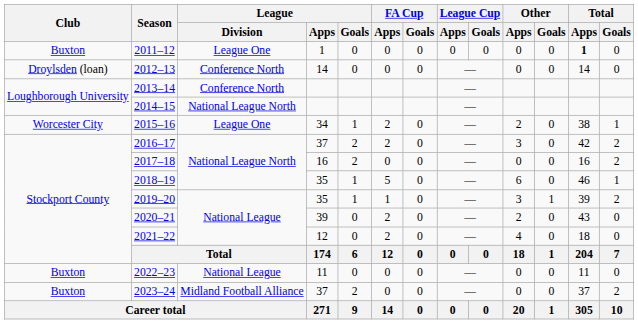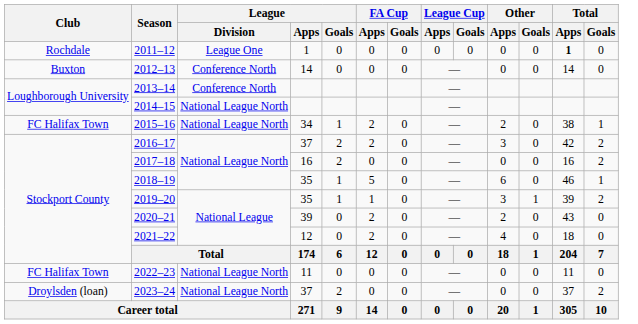2011–12 | Club: Buxton -> Rochdale
2012–13 | Club: Droylsden (loan) -> Buxton
2015–16 | Club: Worcester City -> FC Halifax Town
2015–16 | League / Division: League One -> National League North
2022–23 | Club: Buxton -> FC Halifax Town
2022–23 | League / Division: National League -> National League North
2023–24 | Club: Buxton -> Droylsden (loan)
2023–24 | League / Division: Midland Football Alliance -> National League North
